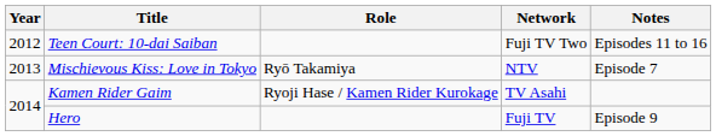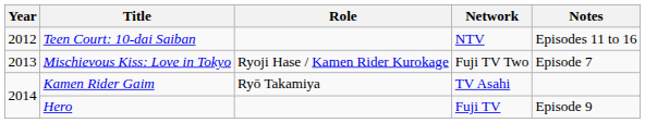Teen Court: 10-dai Saiban | Network: Fuji TV Two -> NTV
Mischievous Kiss: Love in Tokyo | Role: Ryō Takamiya -> Ryoji Hase / Kamen Rider Kurokage
Mischievous Kiss: Love in Tokyo | Network: NTV -> Fuji TV Two
Kamen Rider Gaim | Role: Ryoji Hase / Kamen Rider Kurokage -> Ryō Takamiya
